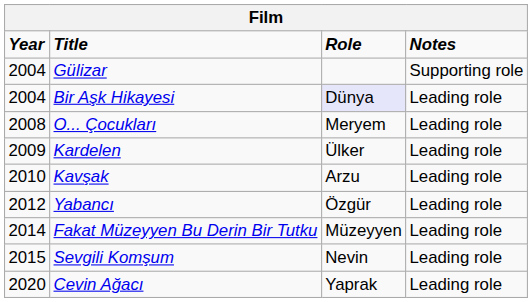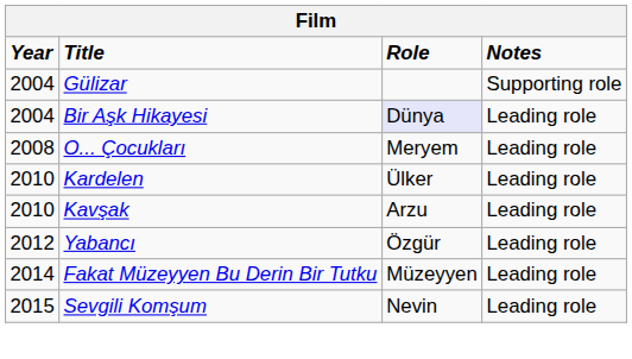Kardelen | Year: 2009 -> 2010
- row: 2020 | Cevin Ağacı | Yaprak | Leading role
